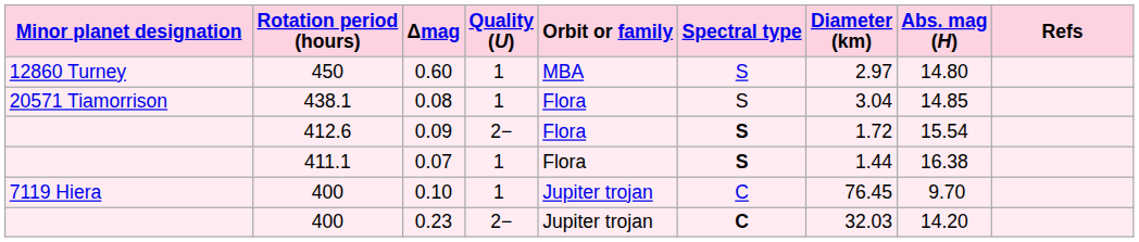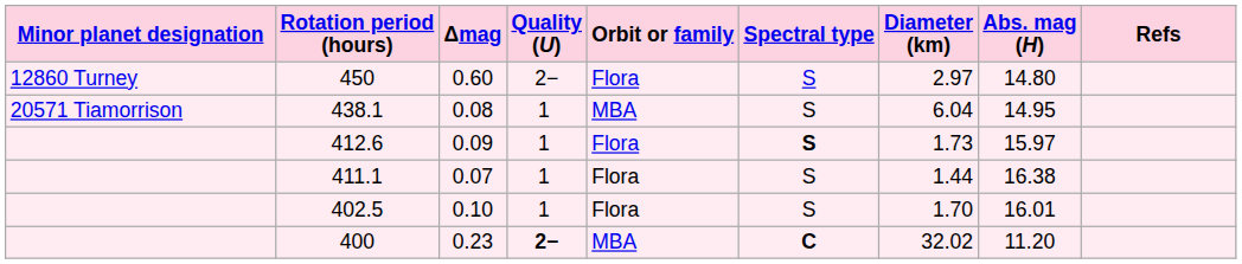450 | Quality (U): 1 -> 2−
450 | Orbit or family: MBA -> Flora
438.1 | Orbit or family: Flora -> MBA
438.1 | Diameter (km): 3.04 -> 6.04
438.1 | Abs. mag (H): 14.85 -> 14.95
412.6 | Quality (U): 2− -> 1
412.6 | Diameter (km): 1.72 -> 1.73
412.6 | Abs. mag (H): 15.54 -> 15.97
411.1 | Spectral type: bold -> normal
+ row: 402.5 | 0.10 | 1 | Flora | S | 1.70 | 16.01
- row: 7119 Hiera | 400 | 0.10 | 1 | Jupiter trojan | C | 76.45 | 9.70
400 / 0.23 | Quality (U): normal -> bold
400 / 0.23 | Orbit or family: Jupiter trojan -> MBA
400 / 0.23 | Diameter (km): 32.03 -> 32.02
400 / 0.23 | Abs. mag (H): 14.20 -> 11.20
